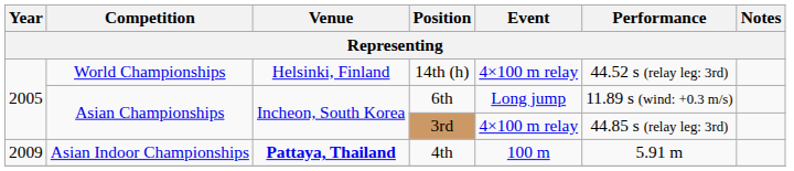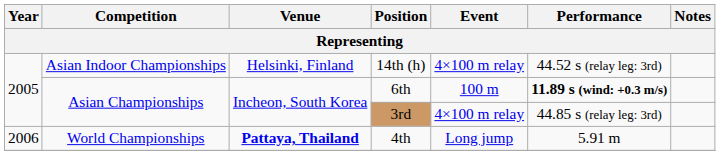14th (h) | Competition: World Championships -> Asian Indoor Championships
6th | Event: Long jump -> 100 m
6th | Performance: normal -> bold
4th | Year: 2009 -> 2006
4th | Competition: Asian Indoor Championships -> World Championships
4th | Event: 100 m -> Long jump
